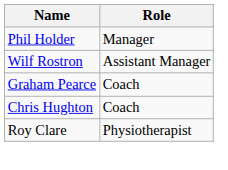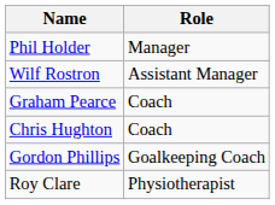+ row: Gordon Phillips | Goalkeeping Coach
